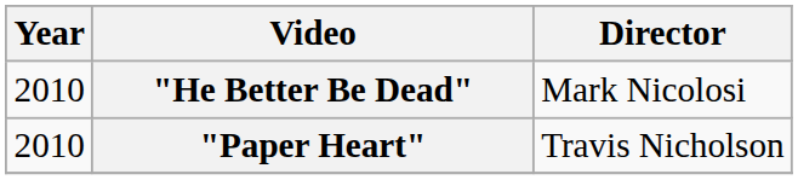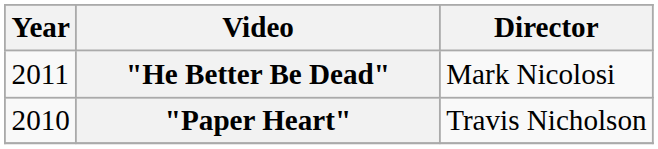"He Better Be Dead" | Year: 2010 -> 2011
